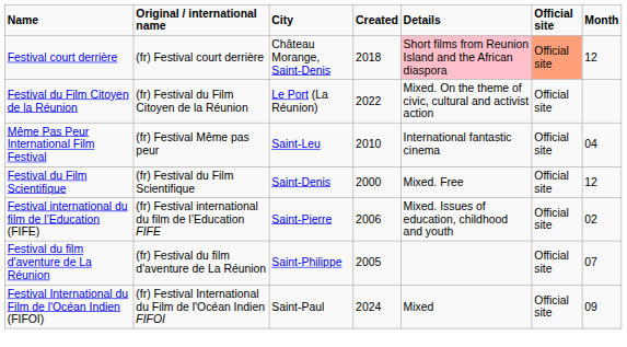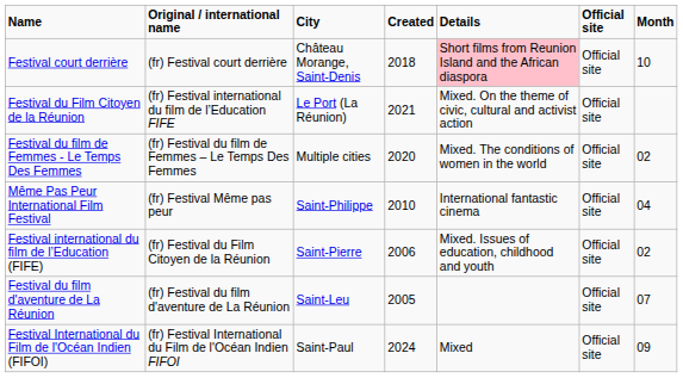Festival court derrière | Official site: lightsalmon background -> no background
Festival court derrière | Month: 12 -> 10
Festival du Film Citoyen de la Réunion | Original / international name: (fr) Festival du Film Citoyen de la Réunion -> (fr) Festival international du film de l’Education FIFE
Festival du Film Citoyen de la Réunion | Created: 2022 -> 2021
+ row: Festival du film de Femmes - Le Temps Des Femmes | (fr) Festival du film de Femmes – Le Temps Des Femmes | Multiple cities | 2020 | Mixed. The conditions of women in the world | Official site | 02
Même Pas Peur International Film Festival | City: Saint-Leu -> Saint-Philippe
- row: Festival du Film Scientifique | (fr) Festival du Film Scientifique | Saint-Denis | 2000 | Mixed. Free | Official site | 12
Festival international du film de l’Education (FIFE) | Original / international name: (fr) Festival international du film de l’Education FIFE -> (fr) Festival du Film Citoyen de la Réunion
Festival du film d'aventure de La Réunion | City: Saint-Philippe -> Saint-Leu
